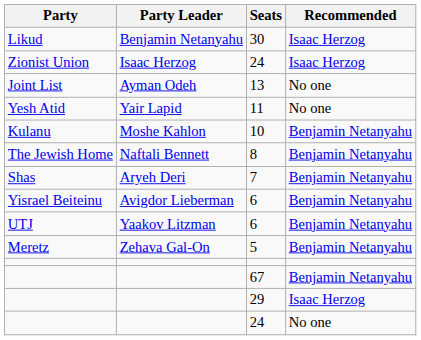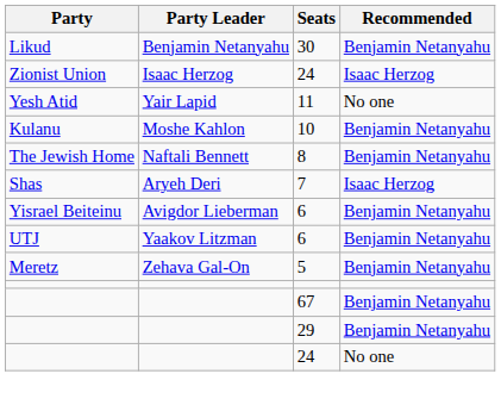30 | Recommended: Isaac Herzog -> Benjamin Netanyahu
- row: Joint List | Ayman Odeh | 13 | No one
7 | Recommended: Benjamin Netanyahu -> Isaac Herzog
29 | Recommended: Isaac Herzog -> Benjamin Netanyahu
